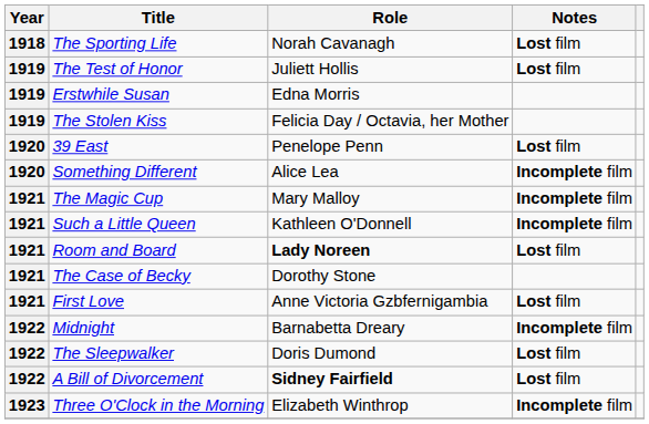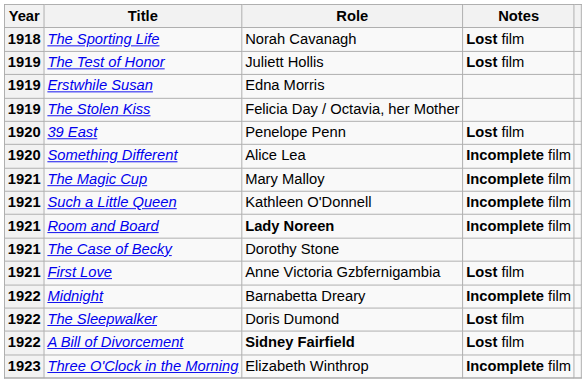Room and Board | Notes: Lost film -> Incomplete film
